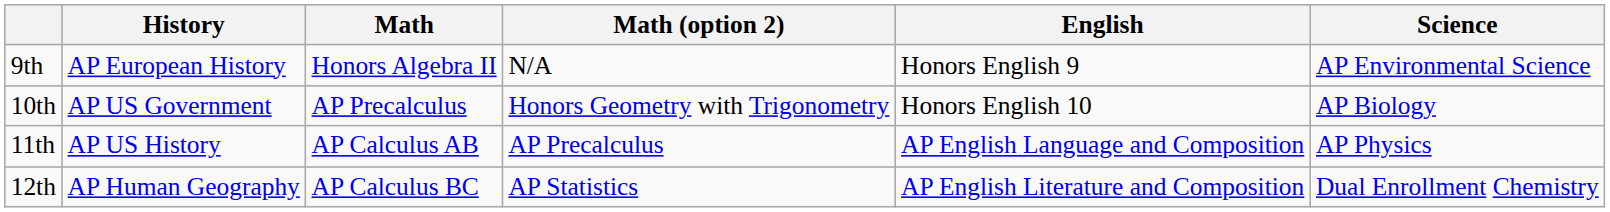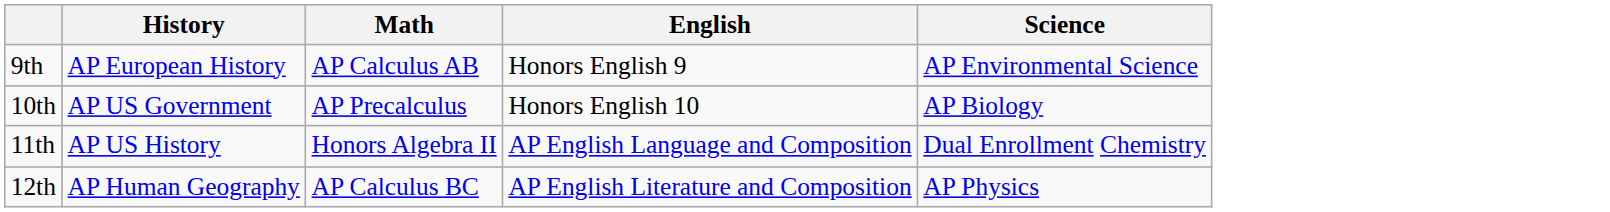- column: Math (option 2) | N/A | Honors Geometry with Trigonometry | AP Precalculus | AP Statistics
9th | Math: Honors Algebra II -> AP Calculus AB
11th | Math: AP Calculus AB -> Honors Algebra II
11th | Science: AP Physics -> Dual Enrollment Chemistry
12th | Science: Dual Enrollment Chemistry -> AP Physics
